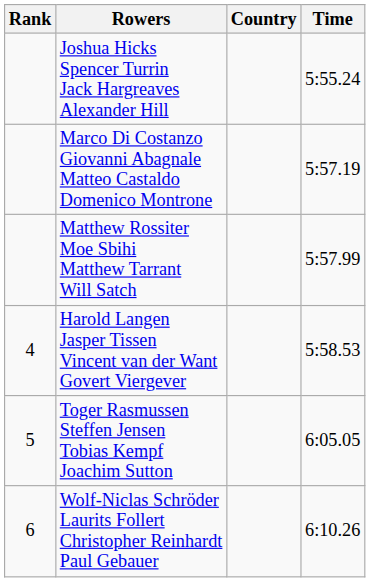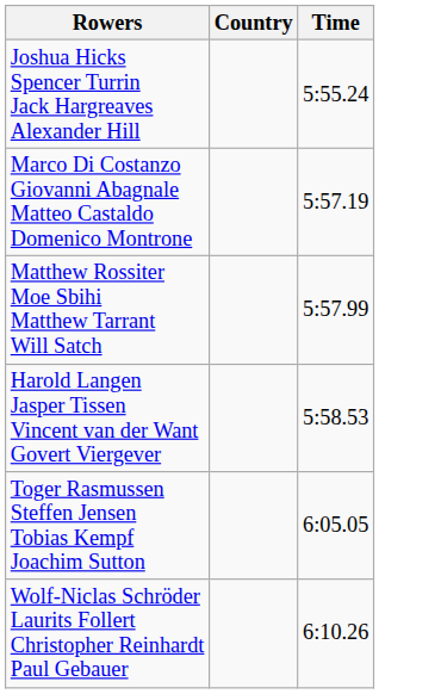- column: Rank | 4 | 5 | 6
